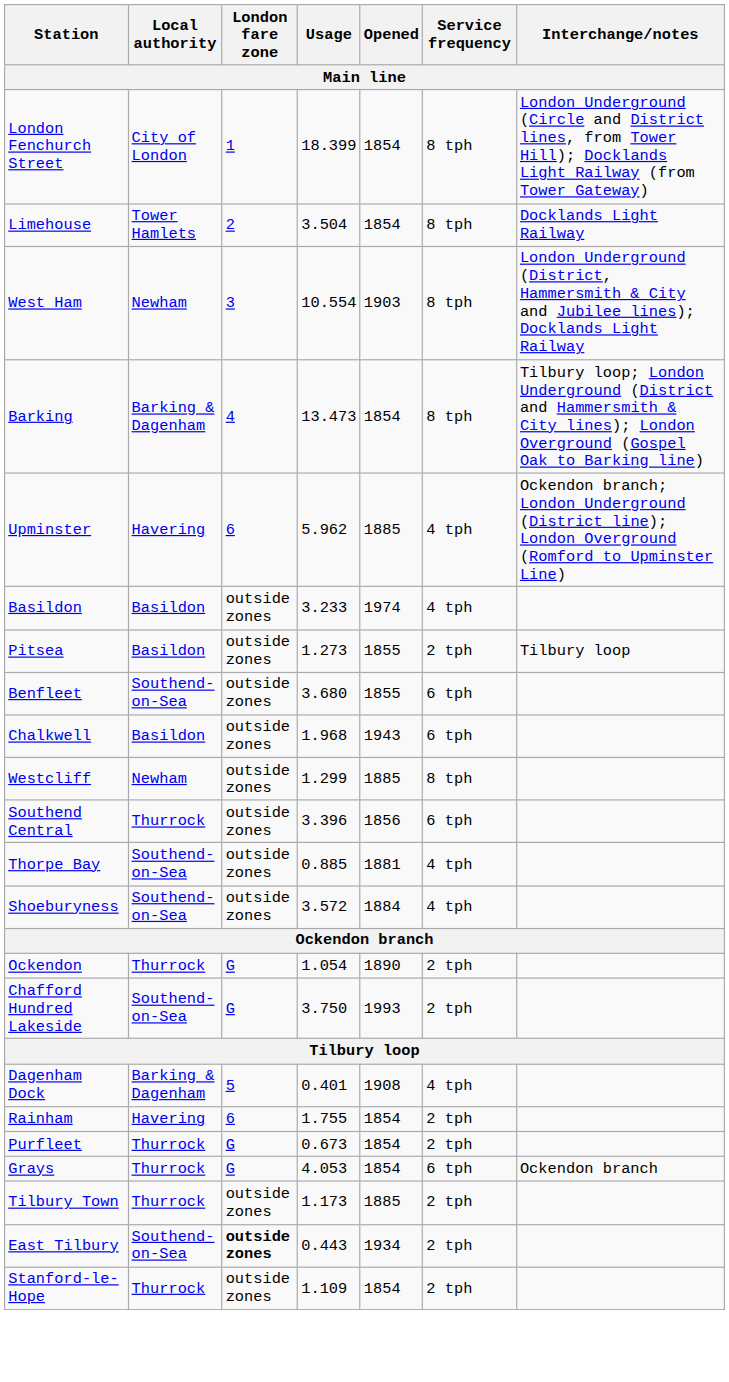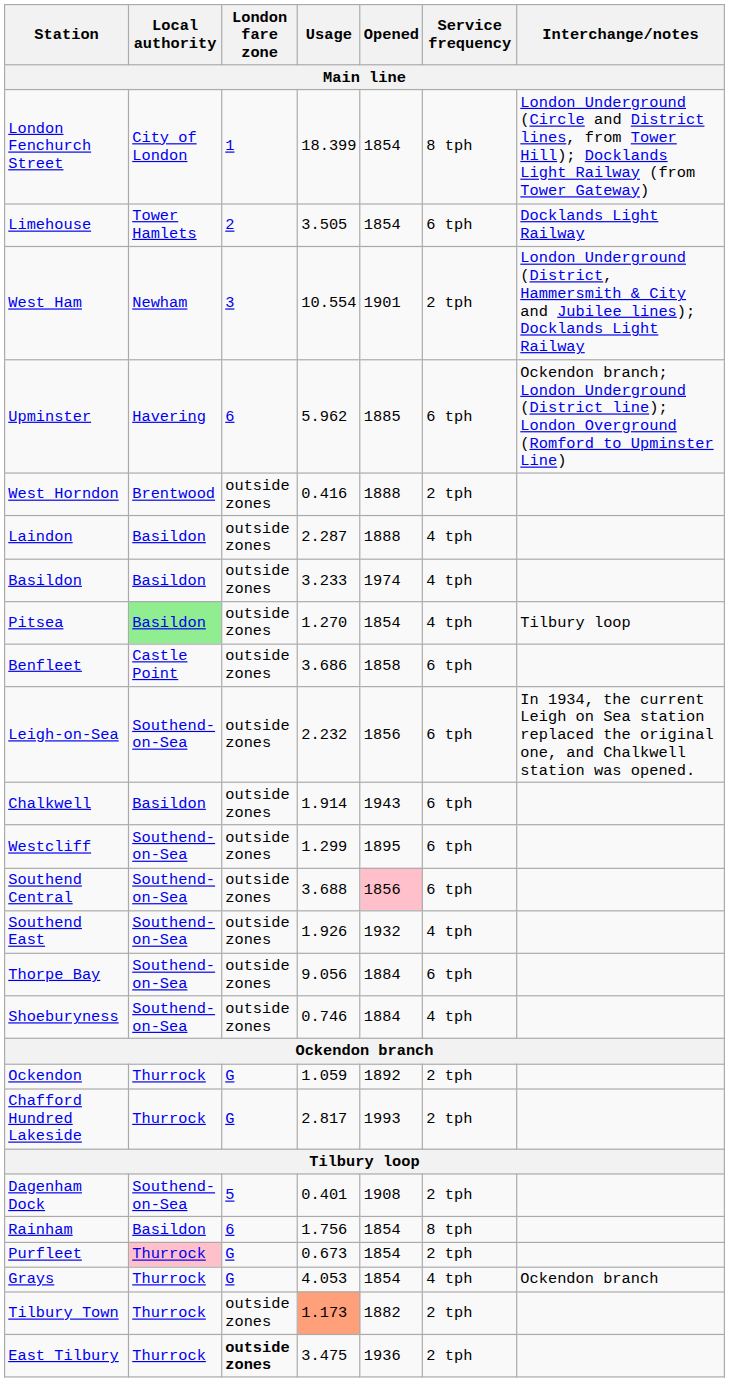Limehouse | Usage: 3.504 -> 3.505
Limehouse | Service frequency: 8 tph -> 6 tph
West Ham | Opened: 1903 -> 1901
West Ham | Service frequency: 8 tph -> 2 tph
- row: Barking | Barking & Dagenham | 4 | 13.473 | 1854 | 8 tph | Tilbury loop; London Underground (District and Hammersmith & City lines); London Overground (Gospel Oak to Barking line)
Upminster | Service frequency: 4 tph -> 6 tph
+ row: West Horndon | Brentwood | outside zones | 0.416 | 1888 | 2 tph
+ row: Laindon | Basildon | outside zones | 2.287 | 1888 | 4 tph
Pitsea | Local authority: no background -> lightgreen background
Pitsea | Usage: 1.273 -> 1.270
Pitsea | Opened: 1855 -> 1854
Pitsea | Service frequency: 2 tph -> 4 tph
Benfleet | Local authority: Southend-on-Sea -> Castle Point
Benfleet | Usage: 3.680 -> 3.686
Benfleet | Opened: 1855 -> 1858
+ row: Leigh-on-Sea | Southend-on-Sea | outside zones | 2.232 | 1856 | 6 tph | In 1934, the current Leigh on Sea station replaced the original one, and Chalkwell station was opened.
Chalkwell | Usage: 1.968 -> 1.914
Westcliff | Local authority: Newham -> Southend-on-Sea
Westcliff | Opened: 1885 -> 1895
Westcliff | Service frequency: 8 tph -> 6 tph
Southend Central | Local authority: Thurrock -> Southend-on-Sea
Southend Central | Usage: 3.396 -> 3.688
Southend Central | Opened: no background -> pink background
+ row: Southend East | Southend-on-Sea | outside zones | 1.926 | 1932 | 4 tph
Thorpe Bay | Usage: 0.885 -> 9.056
Thorpe Bay | Opened: 1881 -> 1884
Thorpe Bay | Service frequency: 4 tph -> 6 tph
Shoeburyness | Usage: 3.572 -> 0.746
Ockendon | Usage: 1.054 -> 1.059
Ockendon | Opened: 1890 -> 1892
Chafford Hundred Lakeside | Local authority: Southend-on-Sea -> Thurrock
Chafford Hundred Lakeside | Usage: 3.750 -> 2.817
Dagenham Dock | Local authority: Barking & Dagenham -> Southend-on-Sea
Dagenham Dock | Service frequency: 4 tph -> 2 tph
Rainham | Local authority: Havering -> Basildon
Rainham | Usage: 1.755 -> 1.756
Rainham | Service frequency: 2 tph -> 8 tph
Purfleet | Local authority: no background -> pink background
Grays | Service frequency: 6 tph -> 4 tph
Tilbury Town | Usage: no background -> lightsalmon background
Tilbury Town | Opened: 1885 -> 1882
East Tilbury | Local authority: Southend-on-Sea -> Thurrock
East Tilbury | Usage: 0.443 -> 3.475
East Tilbury | Opened: 1934 -> 1936
- row: Stanford-le-Hope | Thurrock | outside zones | 1.109 | 1854 | 2 tph
